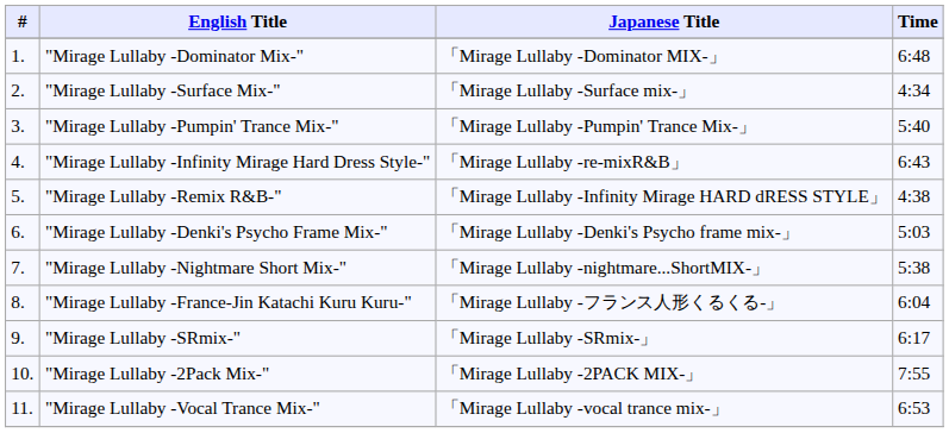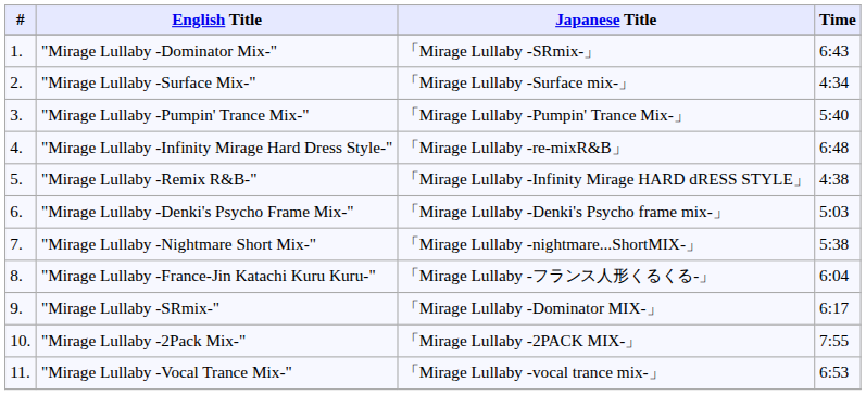"Mirage Lullaby -Dominator Mix-" | Japanese Title: 「Mirage Lullaby -Dominator MIX-」 -> 「Mirage Lullaby -SRmix-」
"Mirage Lullaby -Dominator Mix-" | Time: 6:48 -> 6:43
"Mirage Lullaby -Infinity Mirage Hard Dress Style-" | Time: 6:43 -> 6:48
"Mirage Lullaby -SRmix-" | Japanese Title: 「Mirage Lullaby -SRmix-」 -> 「Mirage Lullaby -Dominator MIX-」
